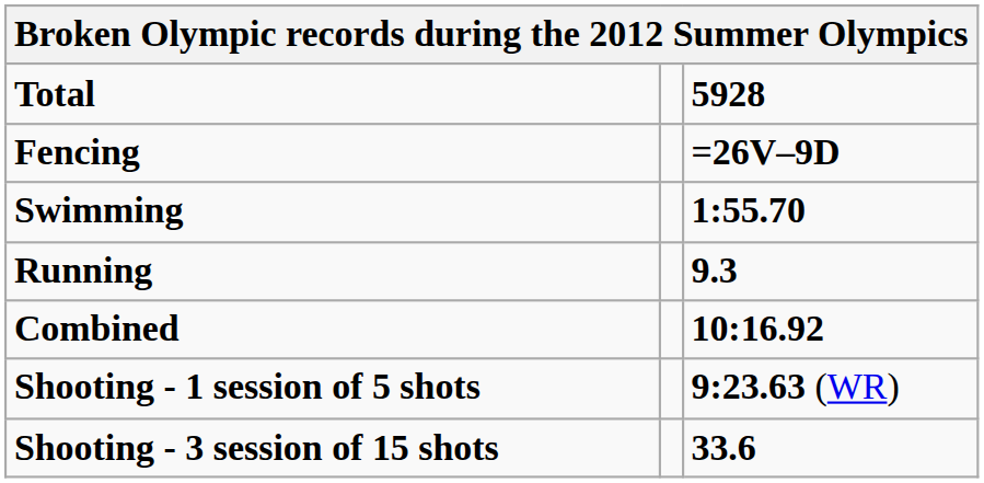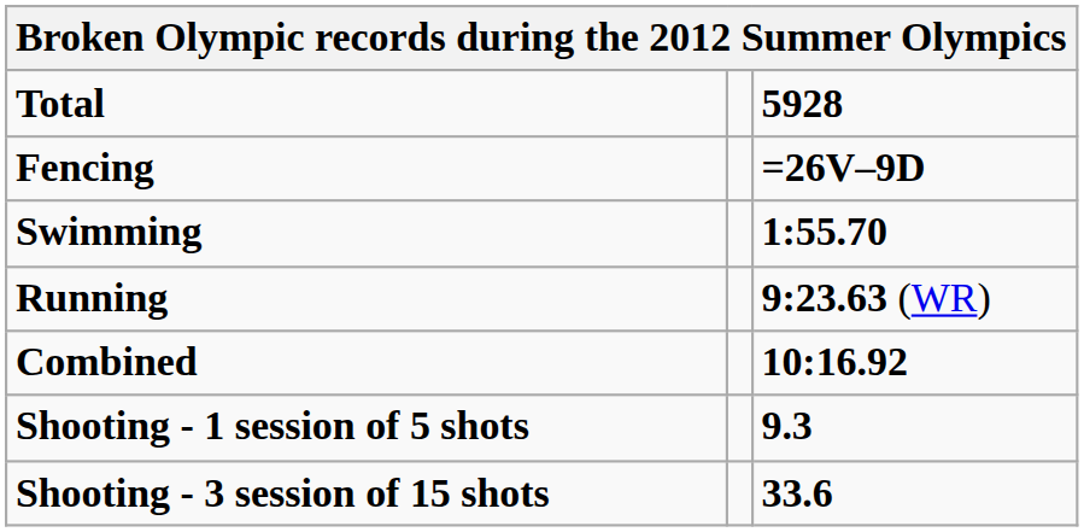Running | 5928: 9.3 -> 9:23.63 (WR)
Shooting - 1 session of 5 shots | 5928: 9:23.63 (WR) -> 9.3
